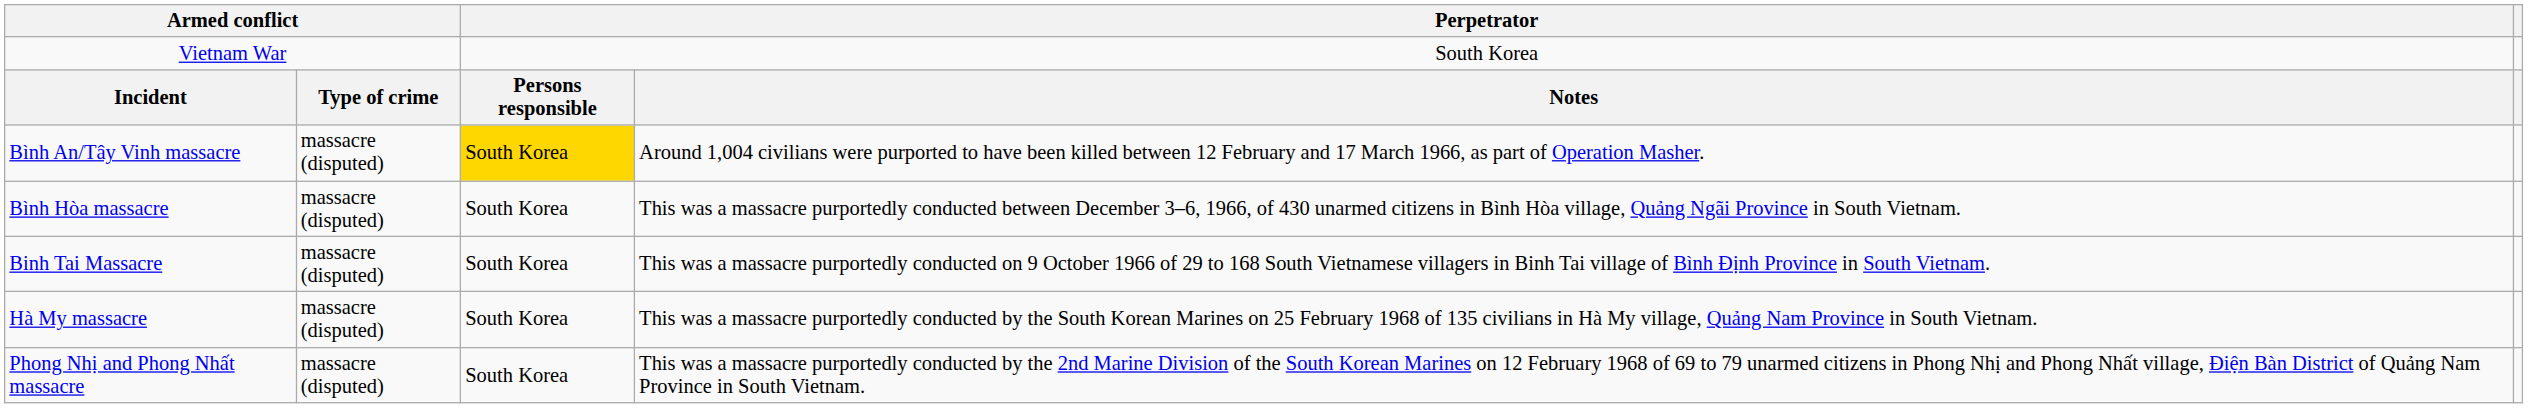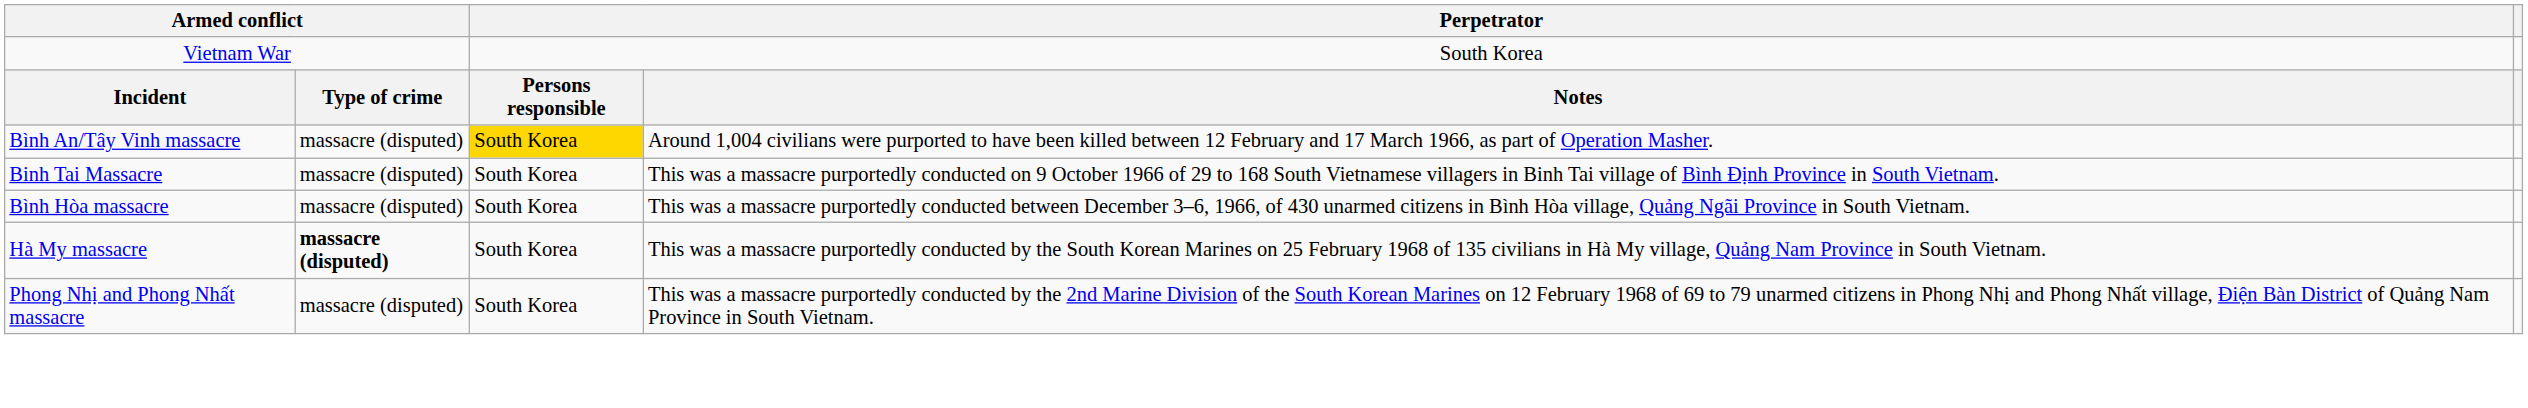rows swapped: Binh Tai Massacre <-> Bình Hòa massacre
Hà My massacre | column 2: normal -> bold
